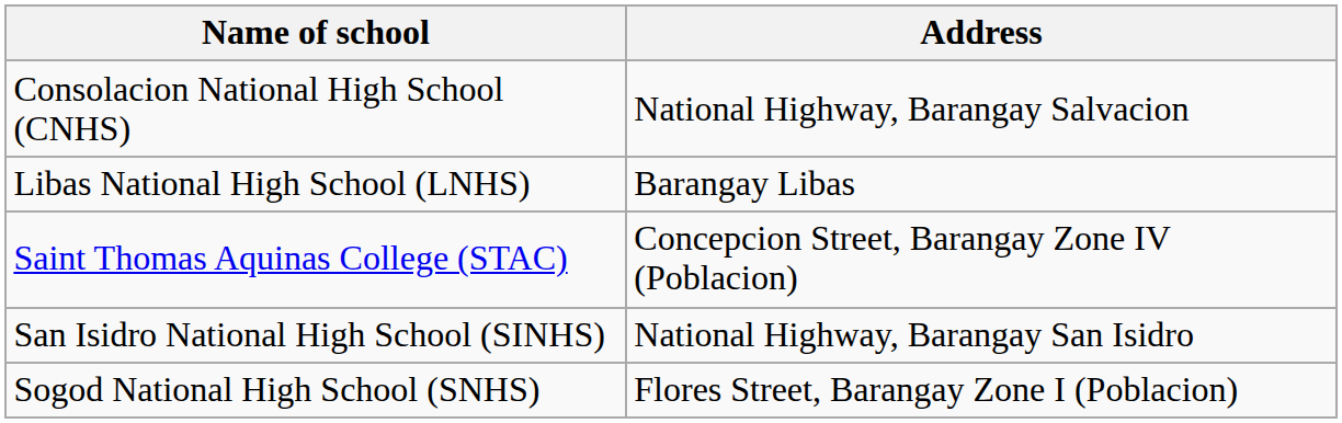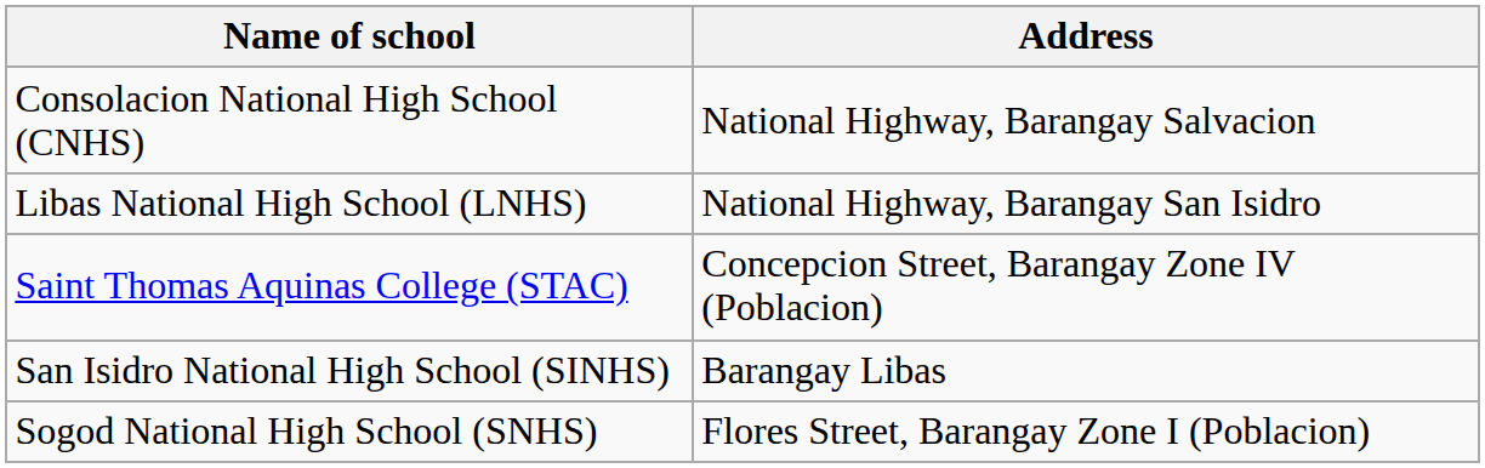Libas National High School (LNHS) | Address: Barangay Libas -> National Highway, Barangay San Isidro
San Isidro National High School (SINHS) | Address: National Highway, Barangay San Isidro -> Barangay Libas
